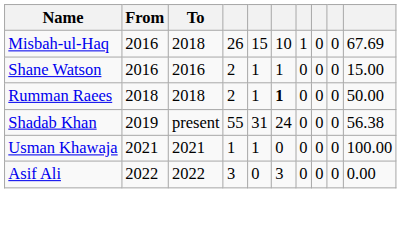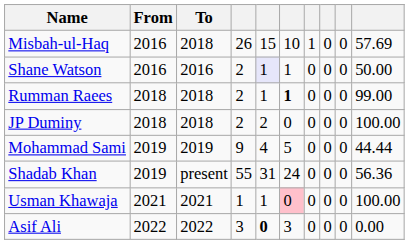Misbah-ul-Haq | column 10: 67.69 -> 57.69
Shane Watson | column 5: no background -> lavender background
Shane Watson | column 10: 15.00 -> 50.00
Rumman Raees | column 10: 50.00 -> 99.00
+ row: JP Duminy | 2018 | 2018 | 2 | 2 | 0 | 0 | 0 | 0 | 100.00
+ row: Mohammad Sami | 2019 | 2019 | 9 | 4 | 5 | 0 | 0 | 0 | 44.44
Shadab Khan | column 10: 56.38 -> 56.36
Usman Khawaja | column 6: no background -> pink background
Asif Ali | column 5: normal -> bold
